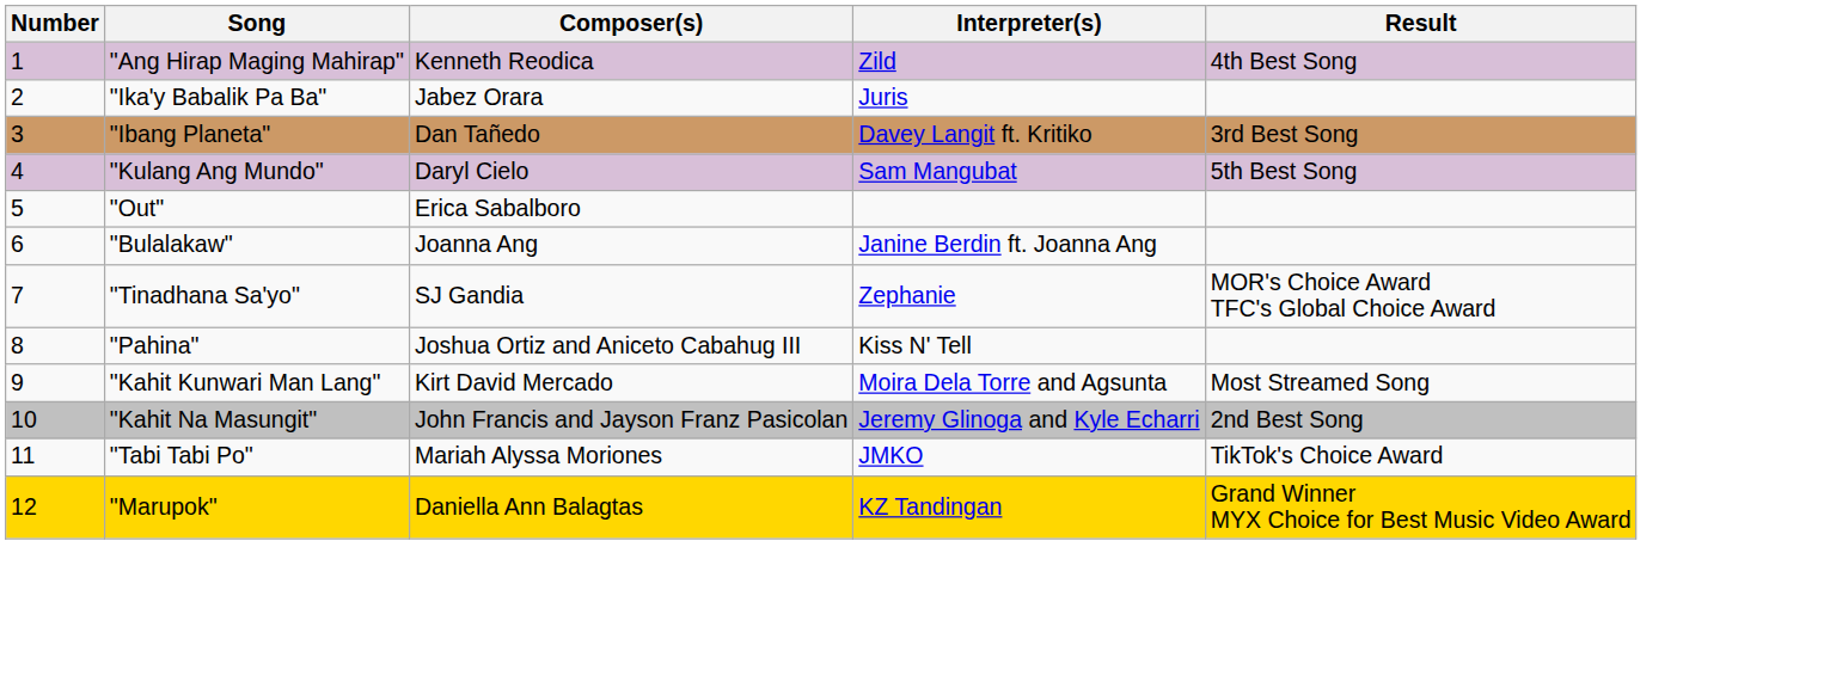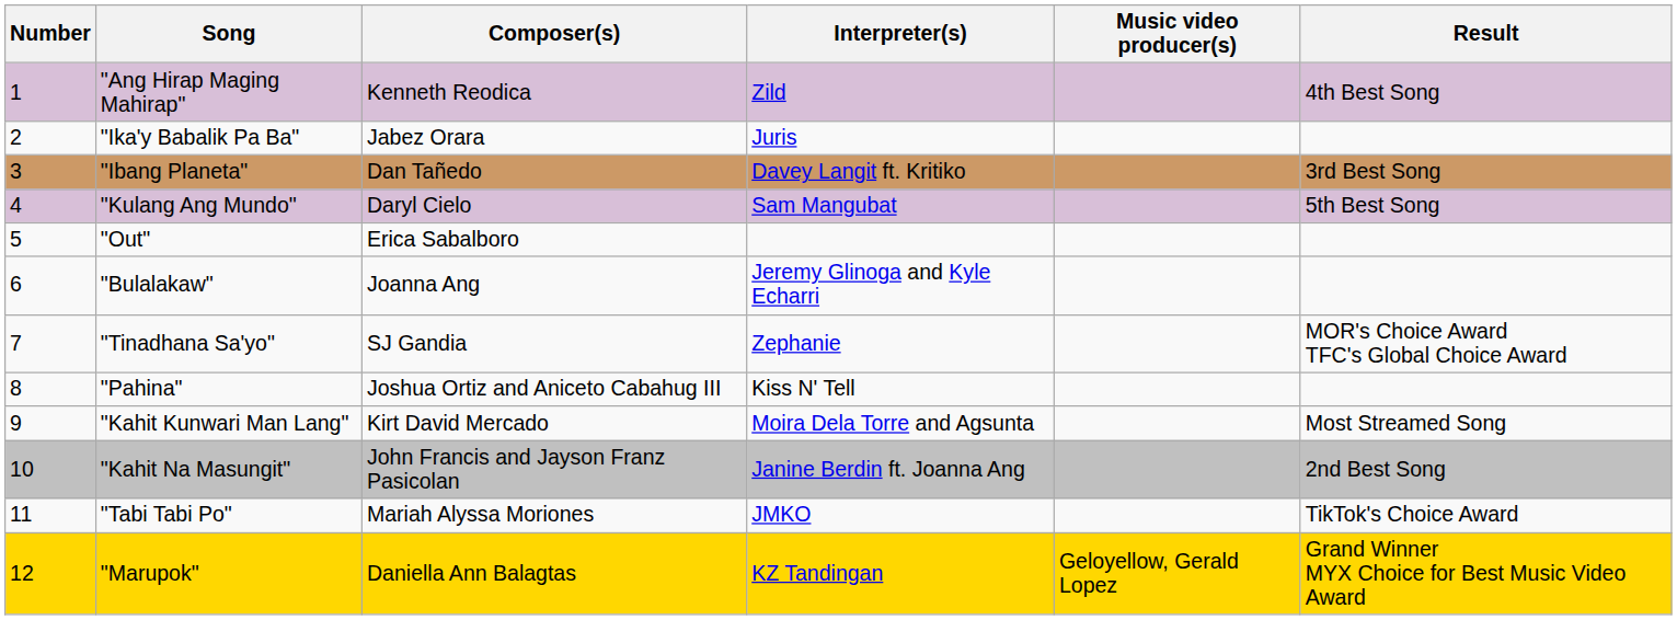+ column: Music video producer(s) | Geloyellow, Gerald Lopez
"Bulalakaw" | Interpreter(s): Janine Berdin ft. Joanna Ang -> Jeremy Glinoga and Kyle Echarri
"Kahit Na Masungit" | Interpreter(s): Jeremy Glinoga and Kyle Echarri -> Janine Berdin ft. Joanna Ang
